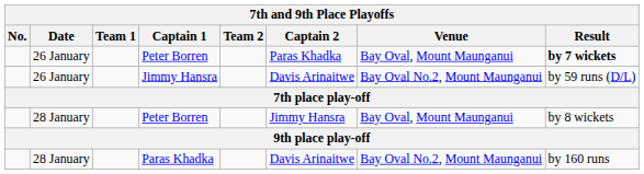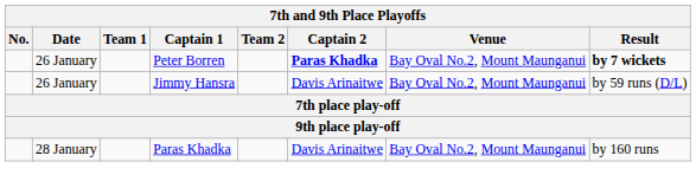26 January / Peter Borren | Captain 2: normal -> bold
26 January / Peter Borren | Venue: Bay Oval, Mount Maunganui -> Bay Oval No.2, Mount Maunganui
- row: 28 January | Peter Borren | Jimmy Hansra | Bay Oval, Mount Maunganui | by 8 wickets
